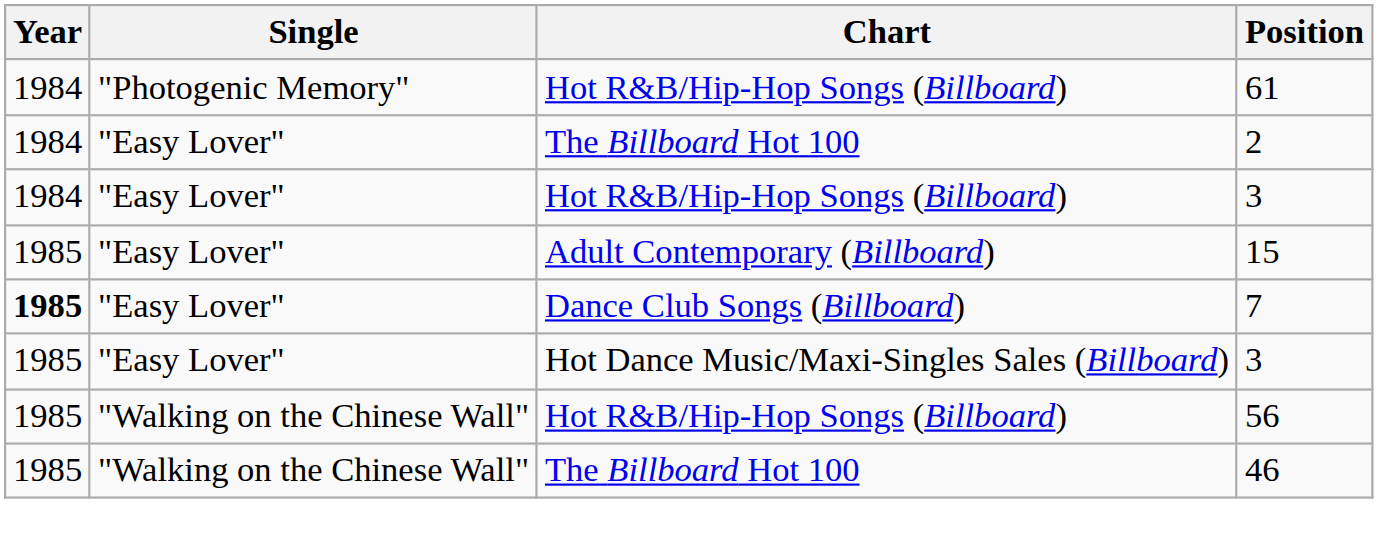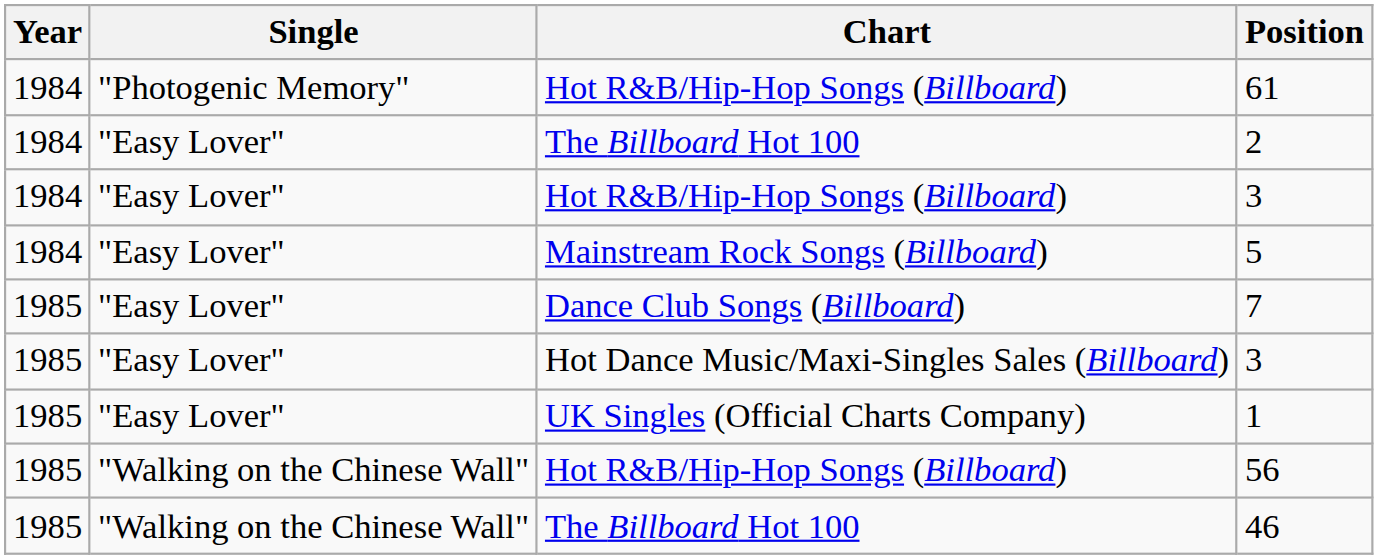+ row: 1984 | "Easy Lover" | Mainstream Rock Songs (Billboard) | 5
- row: 1985 | "Easy Lover" | Adult Contemporary (Billboard) | 15
7 | Year: bold -> normal
+ row: 1985 | "Easy Lover" | UK Singles (Official Charts Company) | 1
